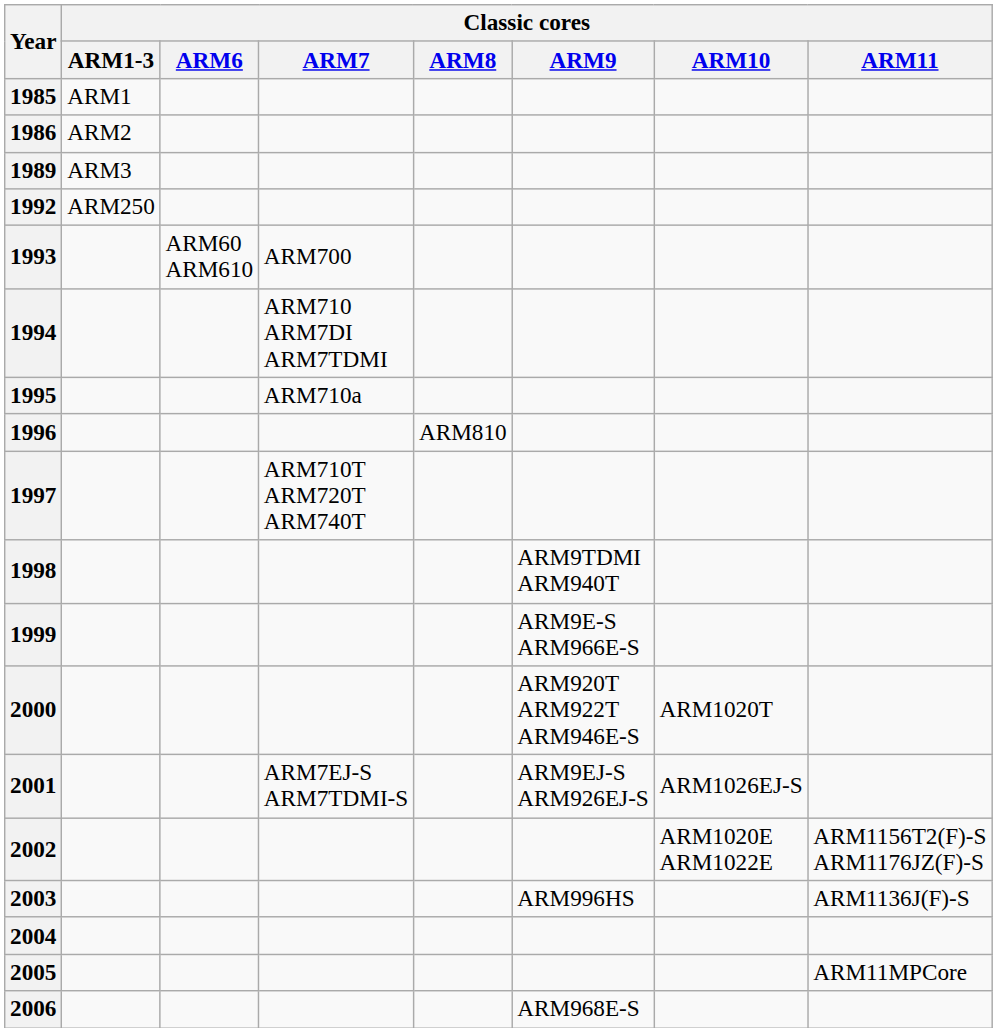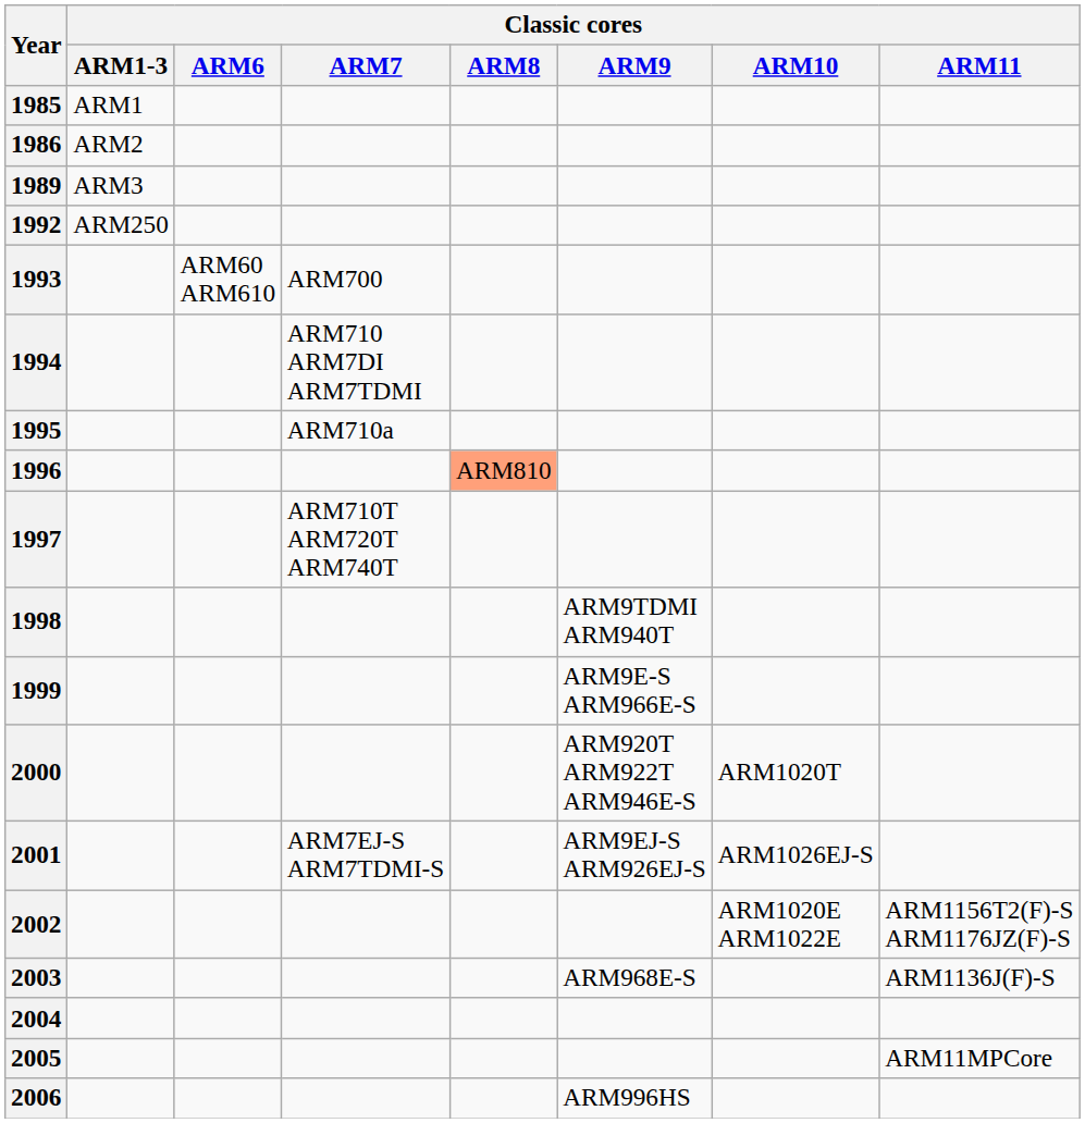1996 | Classic cores / ARM8: no background -> lightsalmon background
2003 | Classic cores / ARM9: ARM996HS -> ARM968E-S
2006 | Classic cores / ARM9: ARM968E-S -> ARM996HS
